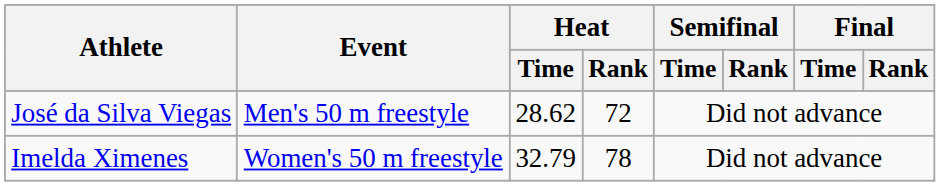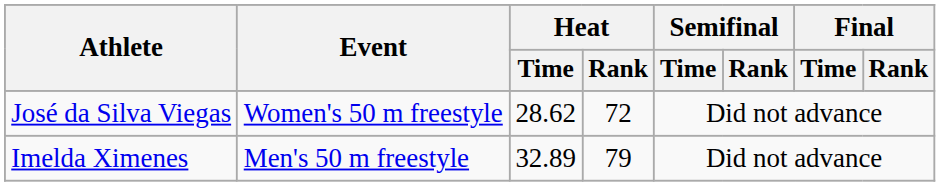José da Silva Viegas | Event: Men's 50 m freestyle -> Women's 50 m freestyle
Imelda Ximenes | Event: Women's 50 m freestyle -> Men's 50 m freestyle
Imelda Ximenes | Heat / Time: 32.79 -> 32.89
Imelda Ximenes | Heat / Rank: 78 -> 79
